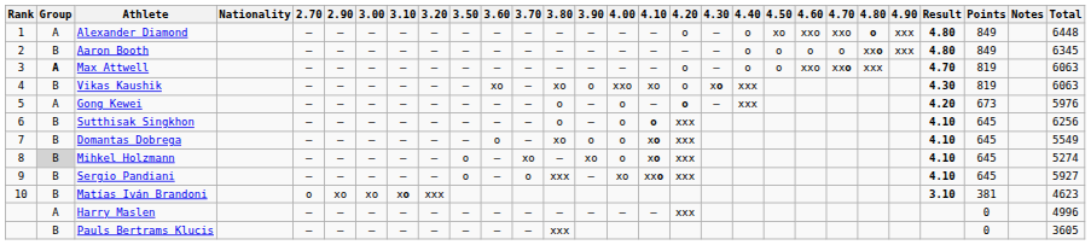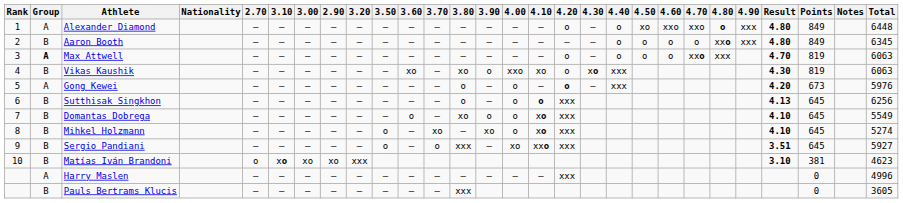columns swapped: 2.90 <-> 3.10
Max Attwell | 4.60: xxo -> o
Sutthisak Singkhon | Result: 4.10 -> 4.13
Mihkel Holzmann | Group: lightgrey background -> no background
Sergio Pandiani | Result: 4.10 -> 3.51
